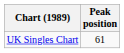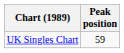UK Singles Chart | Peak position: 61 -> 59
